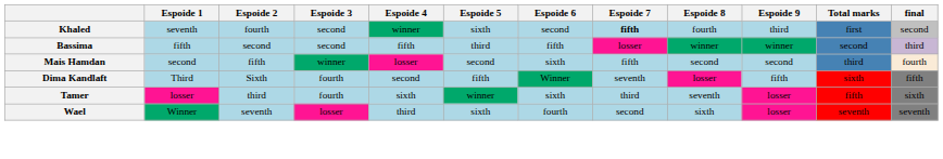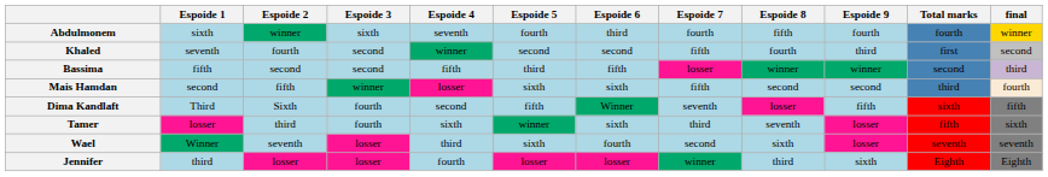+ row: Abdulmonem | sixth | winner | sixth | seventh | fourth | third | fourth | fifth | fourth | fourth | winner
Khaled | Espoide 5: sixth -> second
Khaled | Espoide 7: bold -> normal
Mais Hamdan | Espoide 5: second -> sixth
+ row: Jennifer | third | losser | losser | fourth | losser | losser | winner | third | sixth | Eighth | Eighth
